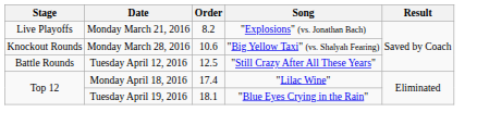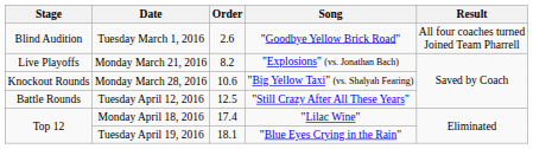+ row: Blind Audition | Tuesday March 1, 2016 | 2.6 | "Goodbye Yellow Brick Road" | All four coaches turned Joined Team Pharrell
